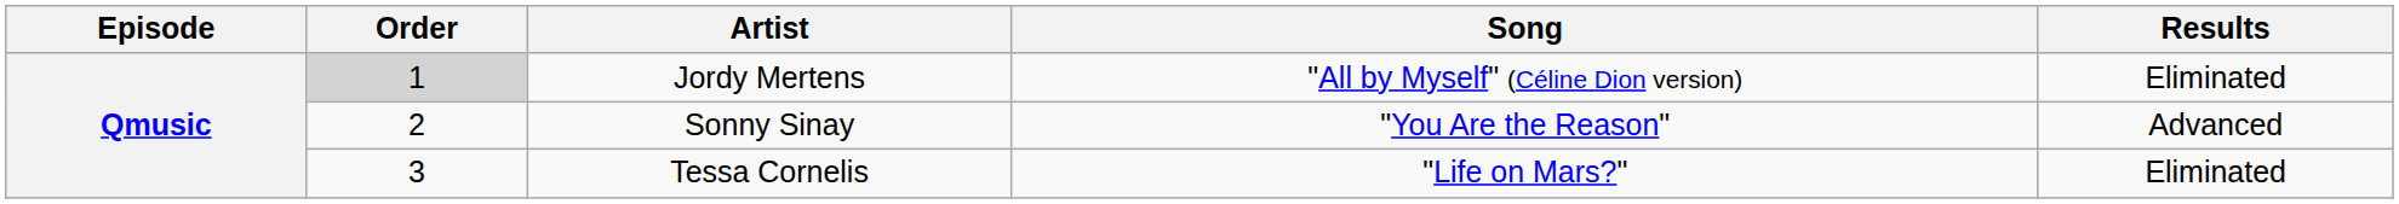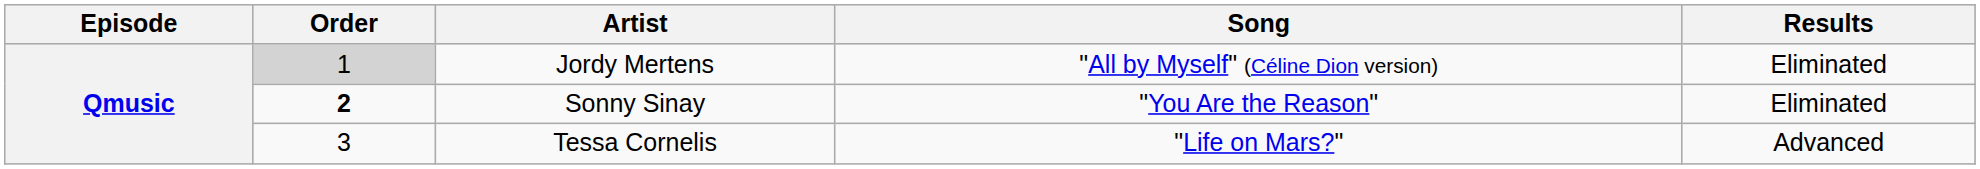Sonny Sinay | Order: normal -> bold
Sonny Sinay | Results: Advanced -> Eliminated
Tessa Cornelis | Results: Eliminated -> Advanced
